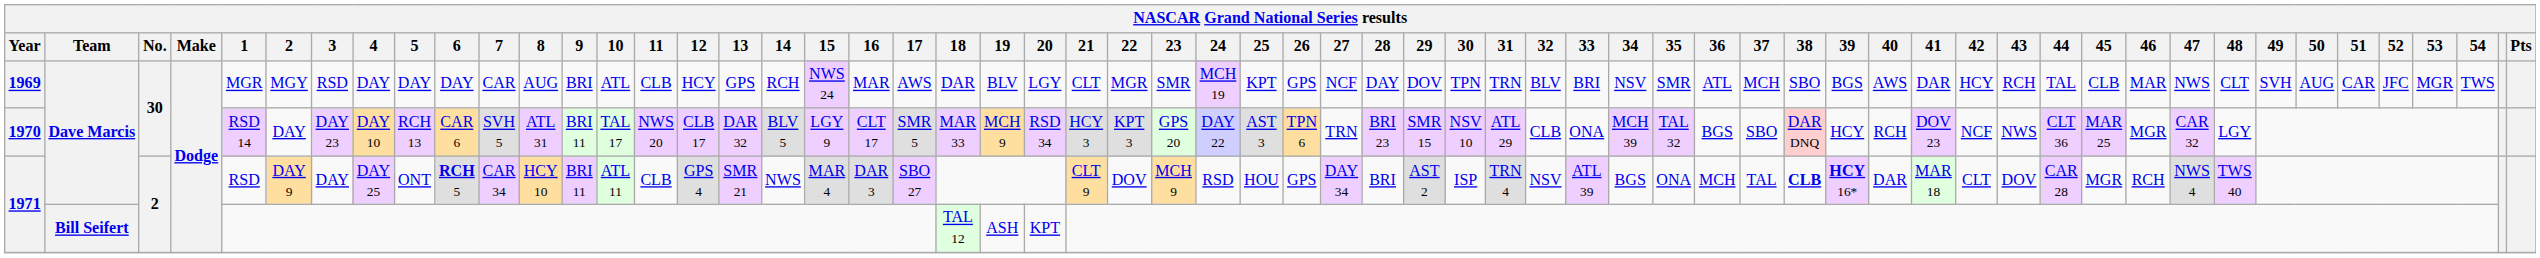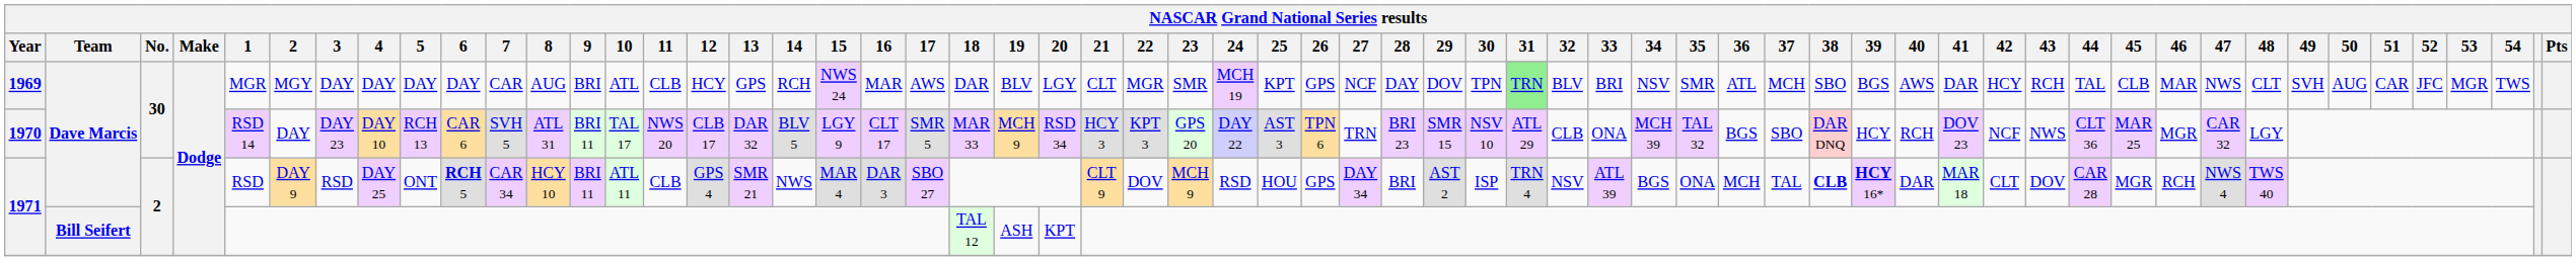1969 | 3: RSD -> DAY
1969 | 31: no background -> lightgreen background
1971 / Dave Marcis | 3: DAY -> RSD
